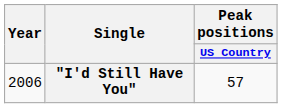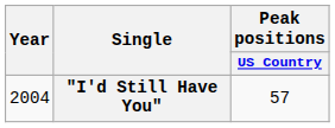"I'd Still Have You" | Year: 2006 -> 2004
